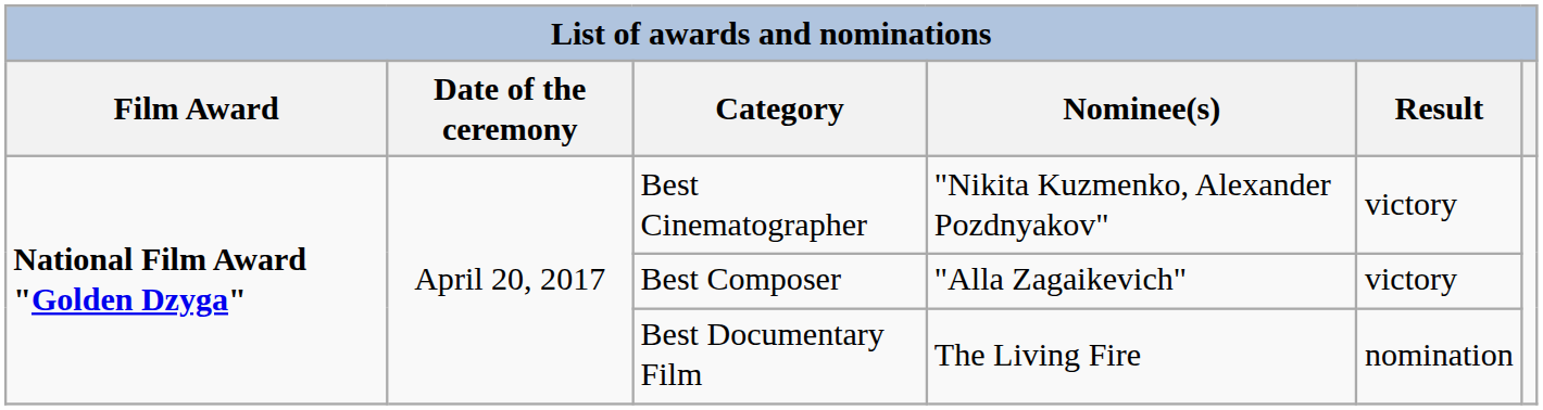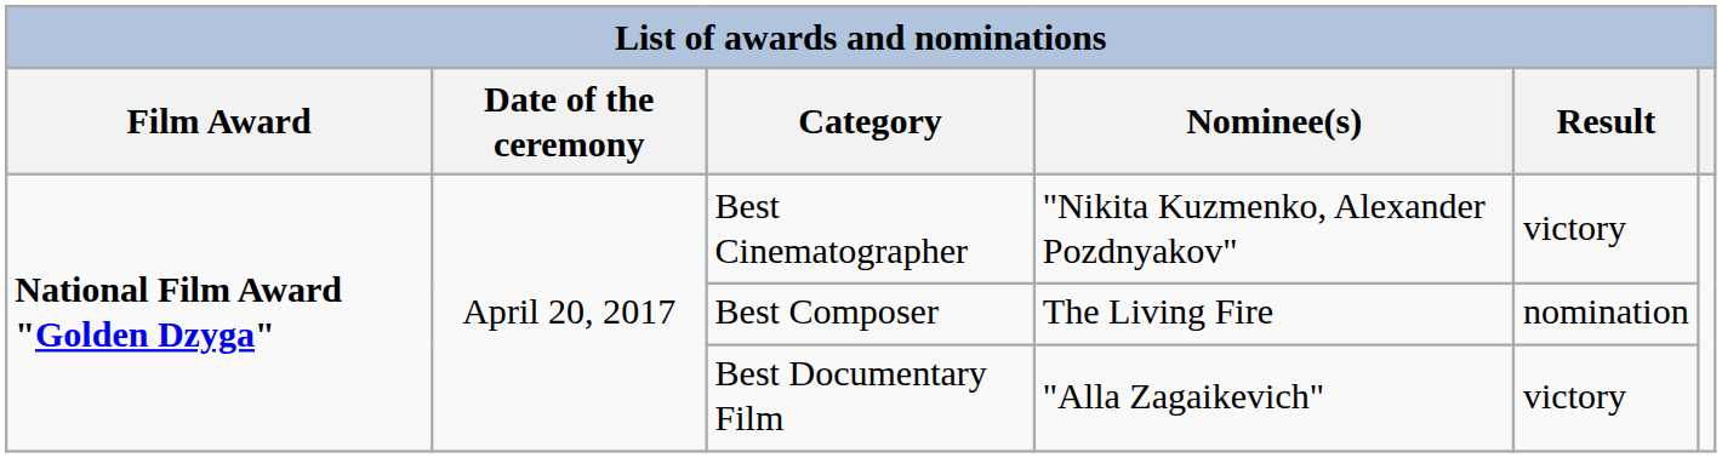Best Composer | Nominee(s): "Alla Zagaikevich" -> The Living Fire
Best Composer | Result: victory -> nomination
Best Documentary Film | Nominee(s): The Living Fire -> "Alla Zagaikevich"
Best Documentary Film | Result: nomination -> victory
